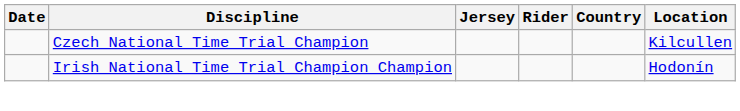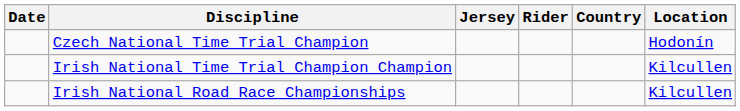Czech National Time Trial Champion | Location: Kilcullen -> Hodonín
Irish National Time Trial Champion Champion | Location: Hodonín -> Kilcullen
+ row: Irish National Road Race Championships | Kilcullen
